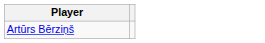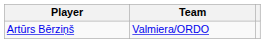+ column: Team | Valmiera/ORDO
